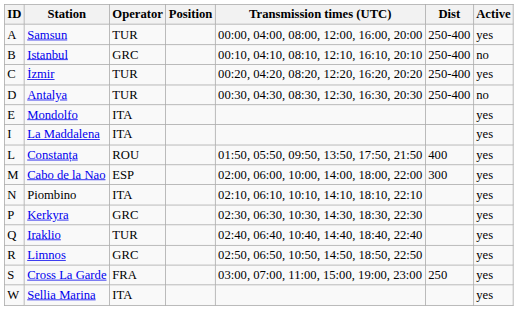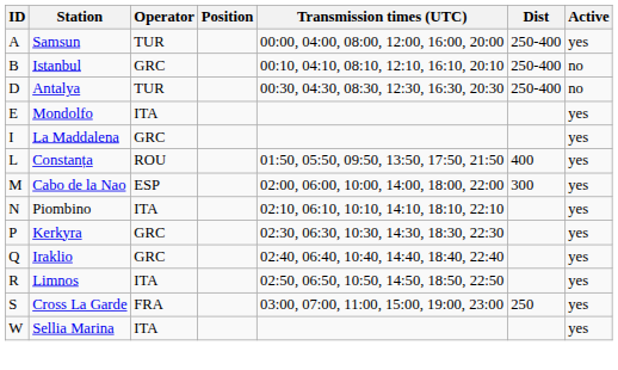- row: C | İzmir | TUR | 00:20, 04:20, 08:20, 12:20, 16:20, 20:20 | 250-400 | yes
La Maddalena | Operator: ITA -> GRC
Iraklio | Operator: TUR -> GRC
Limnos | Operator: GRC -> ITA
